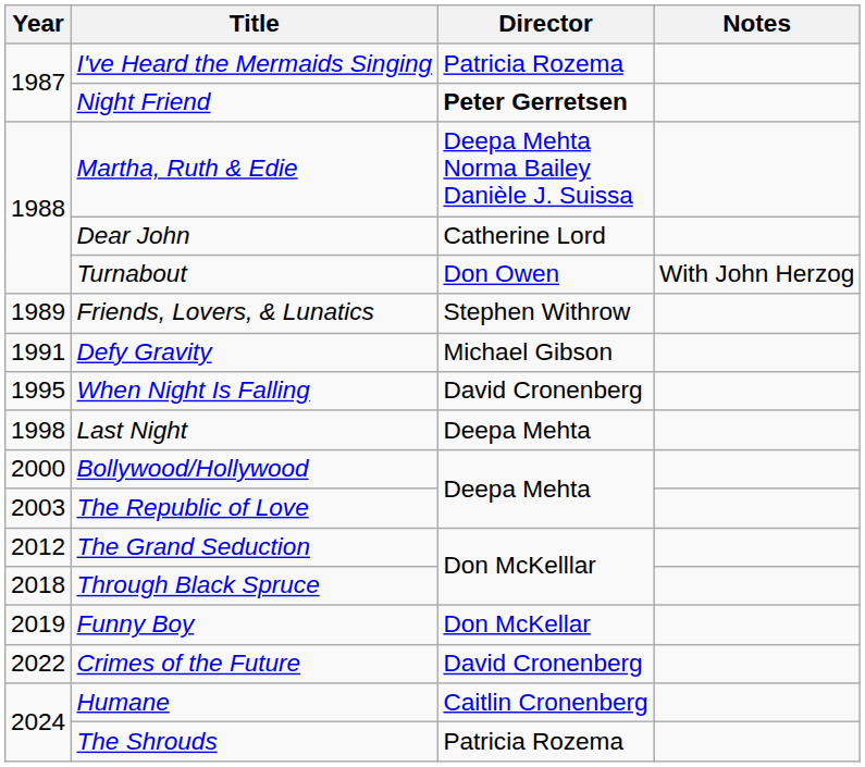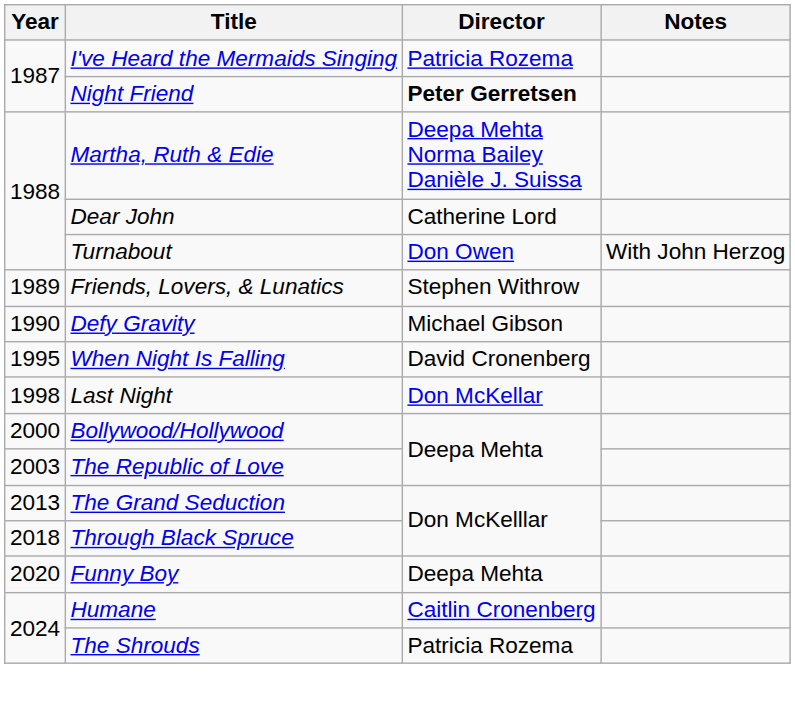Defy Gravity | Year: 1991 -> 1990
Last Night | Director: Deepa Mehta -> Don McKellar
The Grand Seduction | Year: 2012 -> 2013
Funny Boy | Year: 2019 -> 2020
Funny Boy | Director: Don McKellar -> Deepa Mehta
- row: 2022 | Crimes of the Future | David Cronenberg
